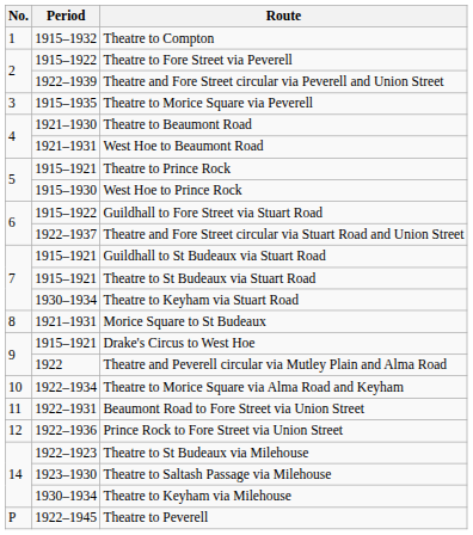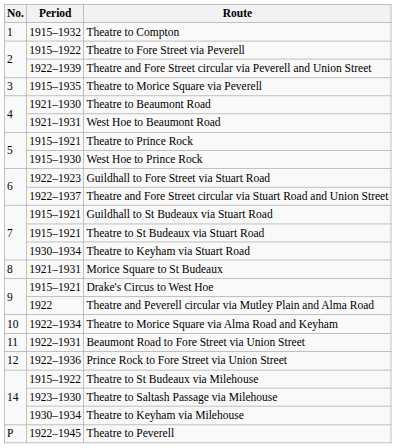Guildhall to Fore Street via Stuart Road | Period: 1915–1922 -> 1922–1923
Theatre to St Budeaux via Milehouse | Period: 1922–1923 -> 1915–1922
